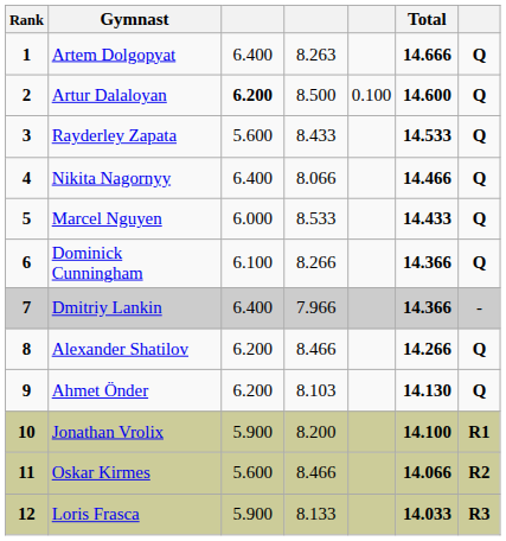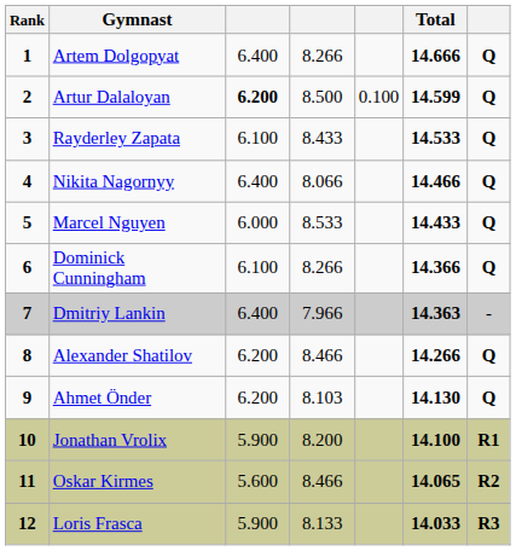Artem Dolgopyat | column 4: 8.263 -> 8.266
Artur Dalaloyan | Total: 14.600 -> 14.599
Rayderley Zapata | column 3: 5.600 -> 6.100
Dmitriy Lankin | Total: 14.366 -> 14.363
Oskar Kirmes | Total: 14.066 -> 14.065
